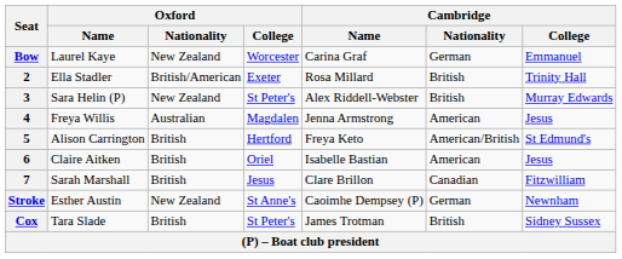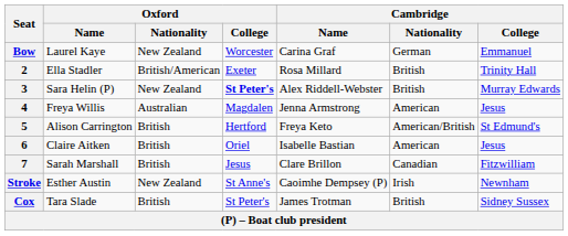3 | Oxford / College: normal -> bold
Stroke | Cambridge / Nationality: German -> Irish
